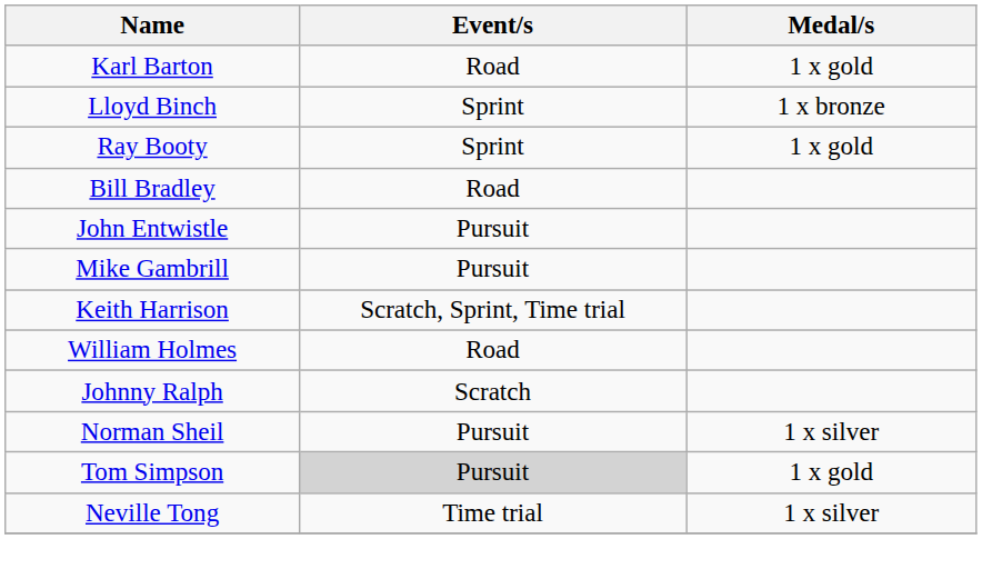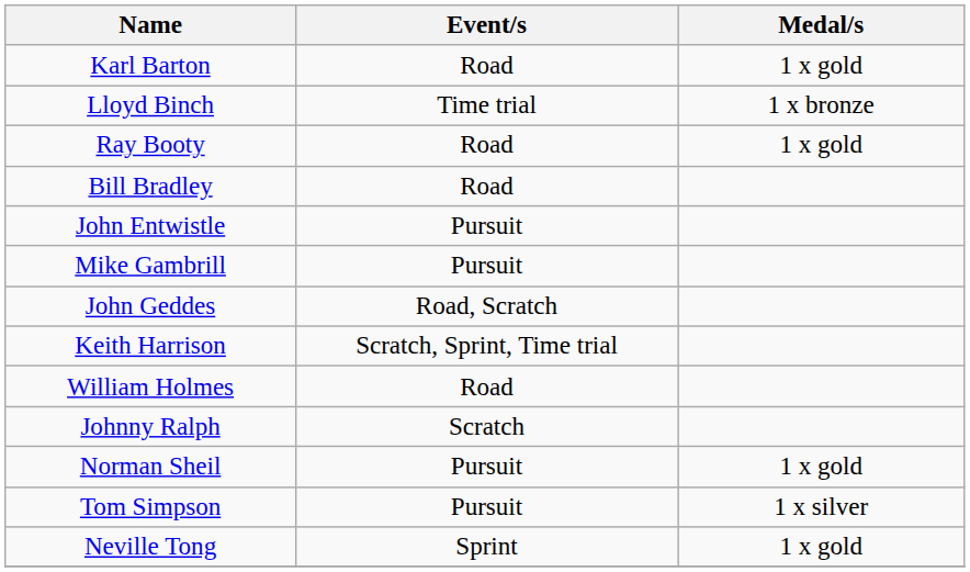Lloyd Binch | Event/s: Sprint -> Time trial
Ray Booty | Event/s: Sprint -> Road
+ row: John Geddes | Road, Scratch
Norman Sheil | Medal/s: 1 x silver -> 1 x gold
Tom Simpson | Event/s: lightgrey background -> no background
Tom Simpson | Medal/s: 1 x gold -> 1 x silver
Neville Tong | Event/s: Time trial -> Sprint
Neville Tong | Medal/s: 1 x silver -> 1 x gold
